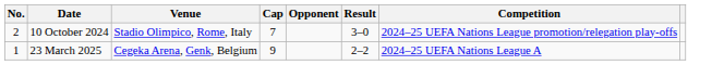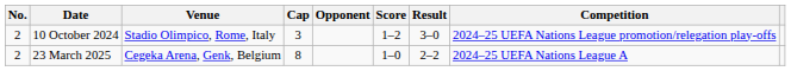+ column: Score | 1–2 | 1–0
10 October 2024 | Cap: 7 -> 3
23 March 2025 | No.: 1 -> 2
23 March 2025 | Cap: 9 -> 8
